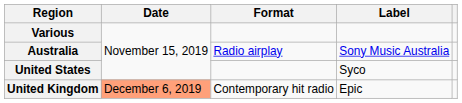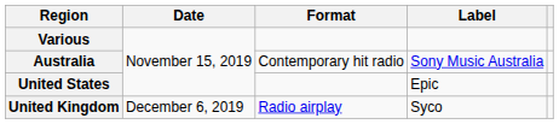Australia | Format: Radio airplay -> Contemporary hit radio
United States | Label: Syco -> Epic
United Kingdom | Date: lightsalmon background -> no background
United Kingdom | Format: Contemporary hit radio -> Radio airplay
United Kingdom | Label: Epic -> Syco
